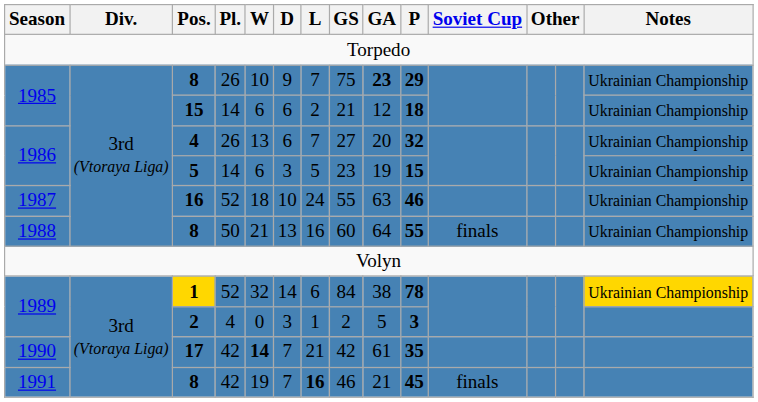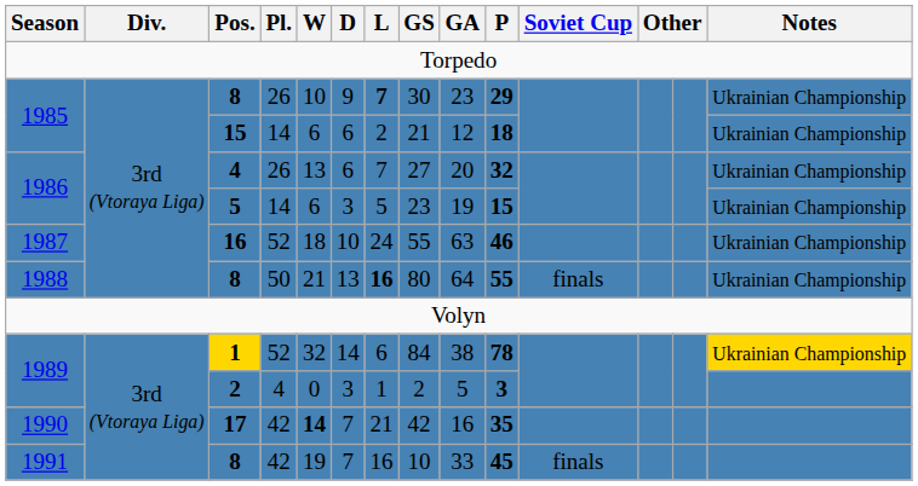1985 / 8 | L: normal -> bold
1985 / 8 | GS: 75 -> 30
1985 / 8 | GA: bold -> normal
1988 / 8 | L: normal -> bold
1988 / 8 | GS: 60 -> 80
17 | GA: 61 -> 16
1991 / 8 | L: bold -> normal
1991 / 8 | GS: 46 -> 10
1991 / 8 | GA: 21 -> 33
